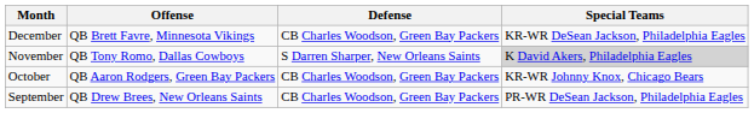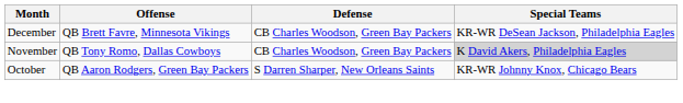November | Defense: S Darren Sharper, New Orleans Saints -> CB Charles Woodson, Green Bay Packers
October | Defense: CB Charles Woodson, Green Bay Packers -> S Darren Sharper, New Orleans Saints
- row: September | QB Drew Brees, New Orleans Saints | CB Charles Woodson, Green Bay Packers | PR-WR DeSean Jackson, Philadelphia Eagles
